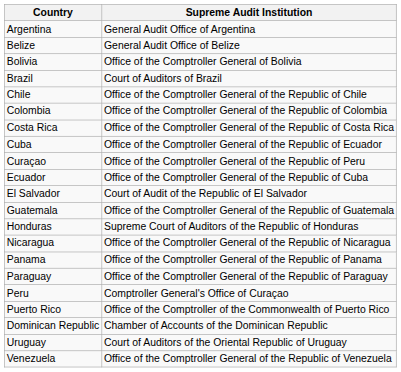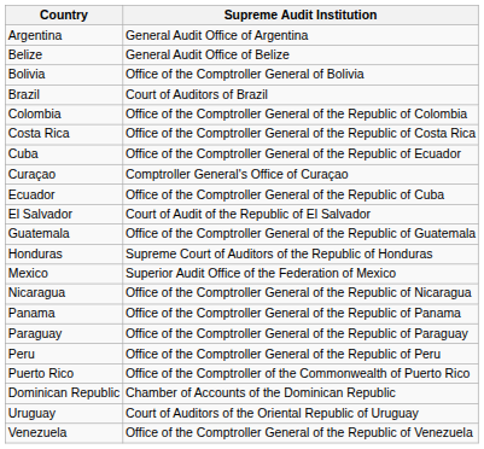- row: Chile | Office of the Comptroller General of the Republic of Chile
Curaçao | Supreme Audit Institution: Office of the Comptroller General of the Republic of Peru -> Comptroller General's Office of Curaçao
+ row: Mexico | Superior Audit Office of the Federation of Mexico
Peru | Supreme Audit Institution: Comptroller General's Office of Curaçao -> Office of the Comptroller General of the Republic of Peru
